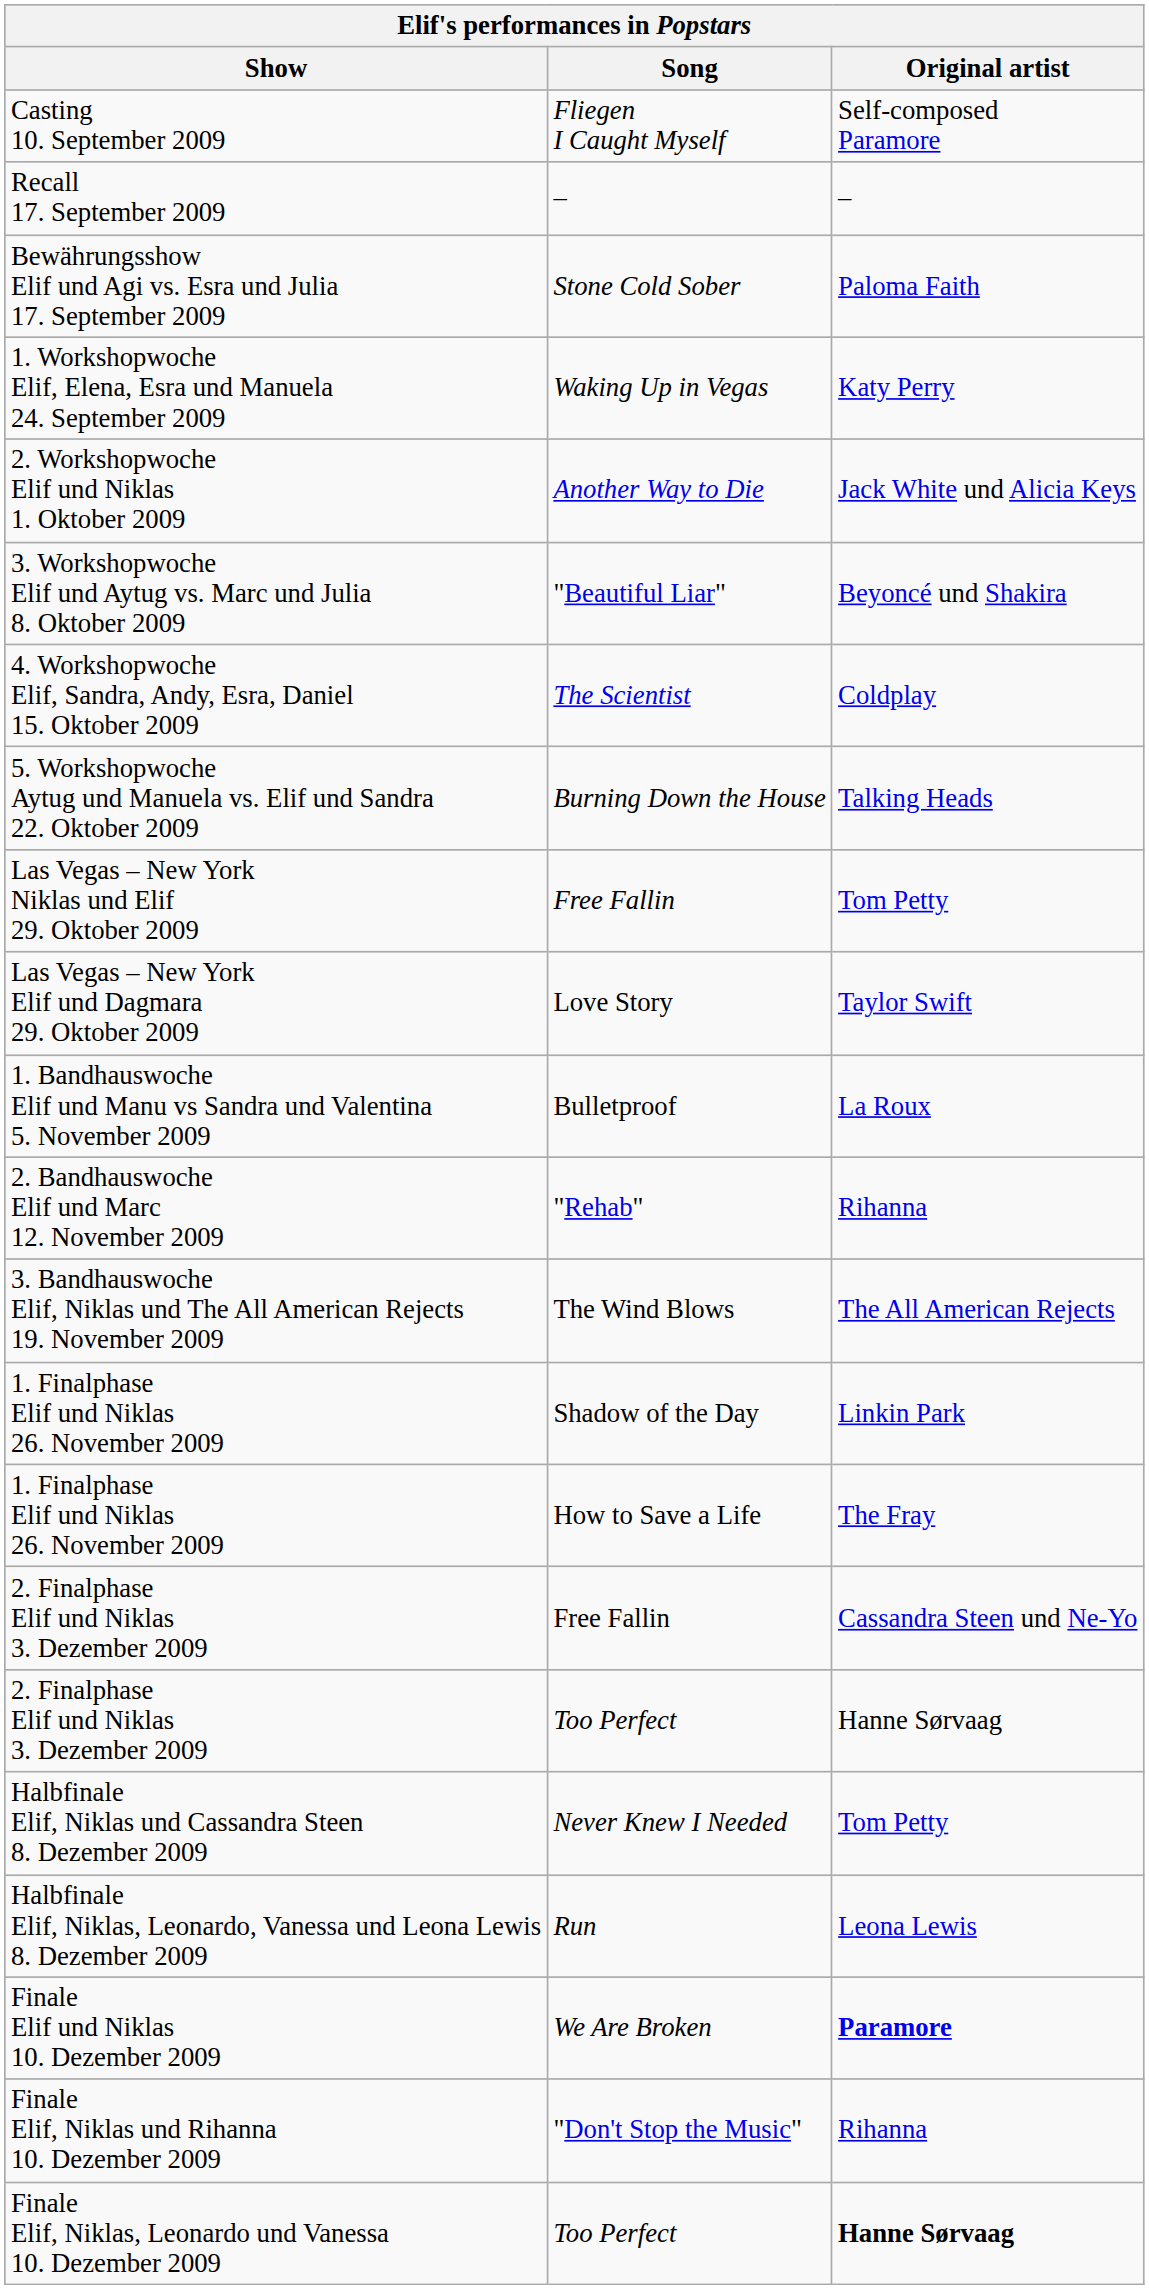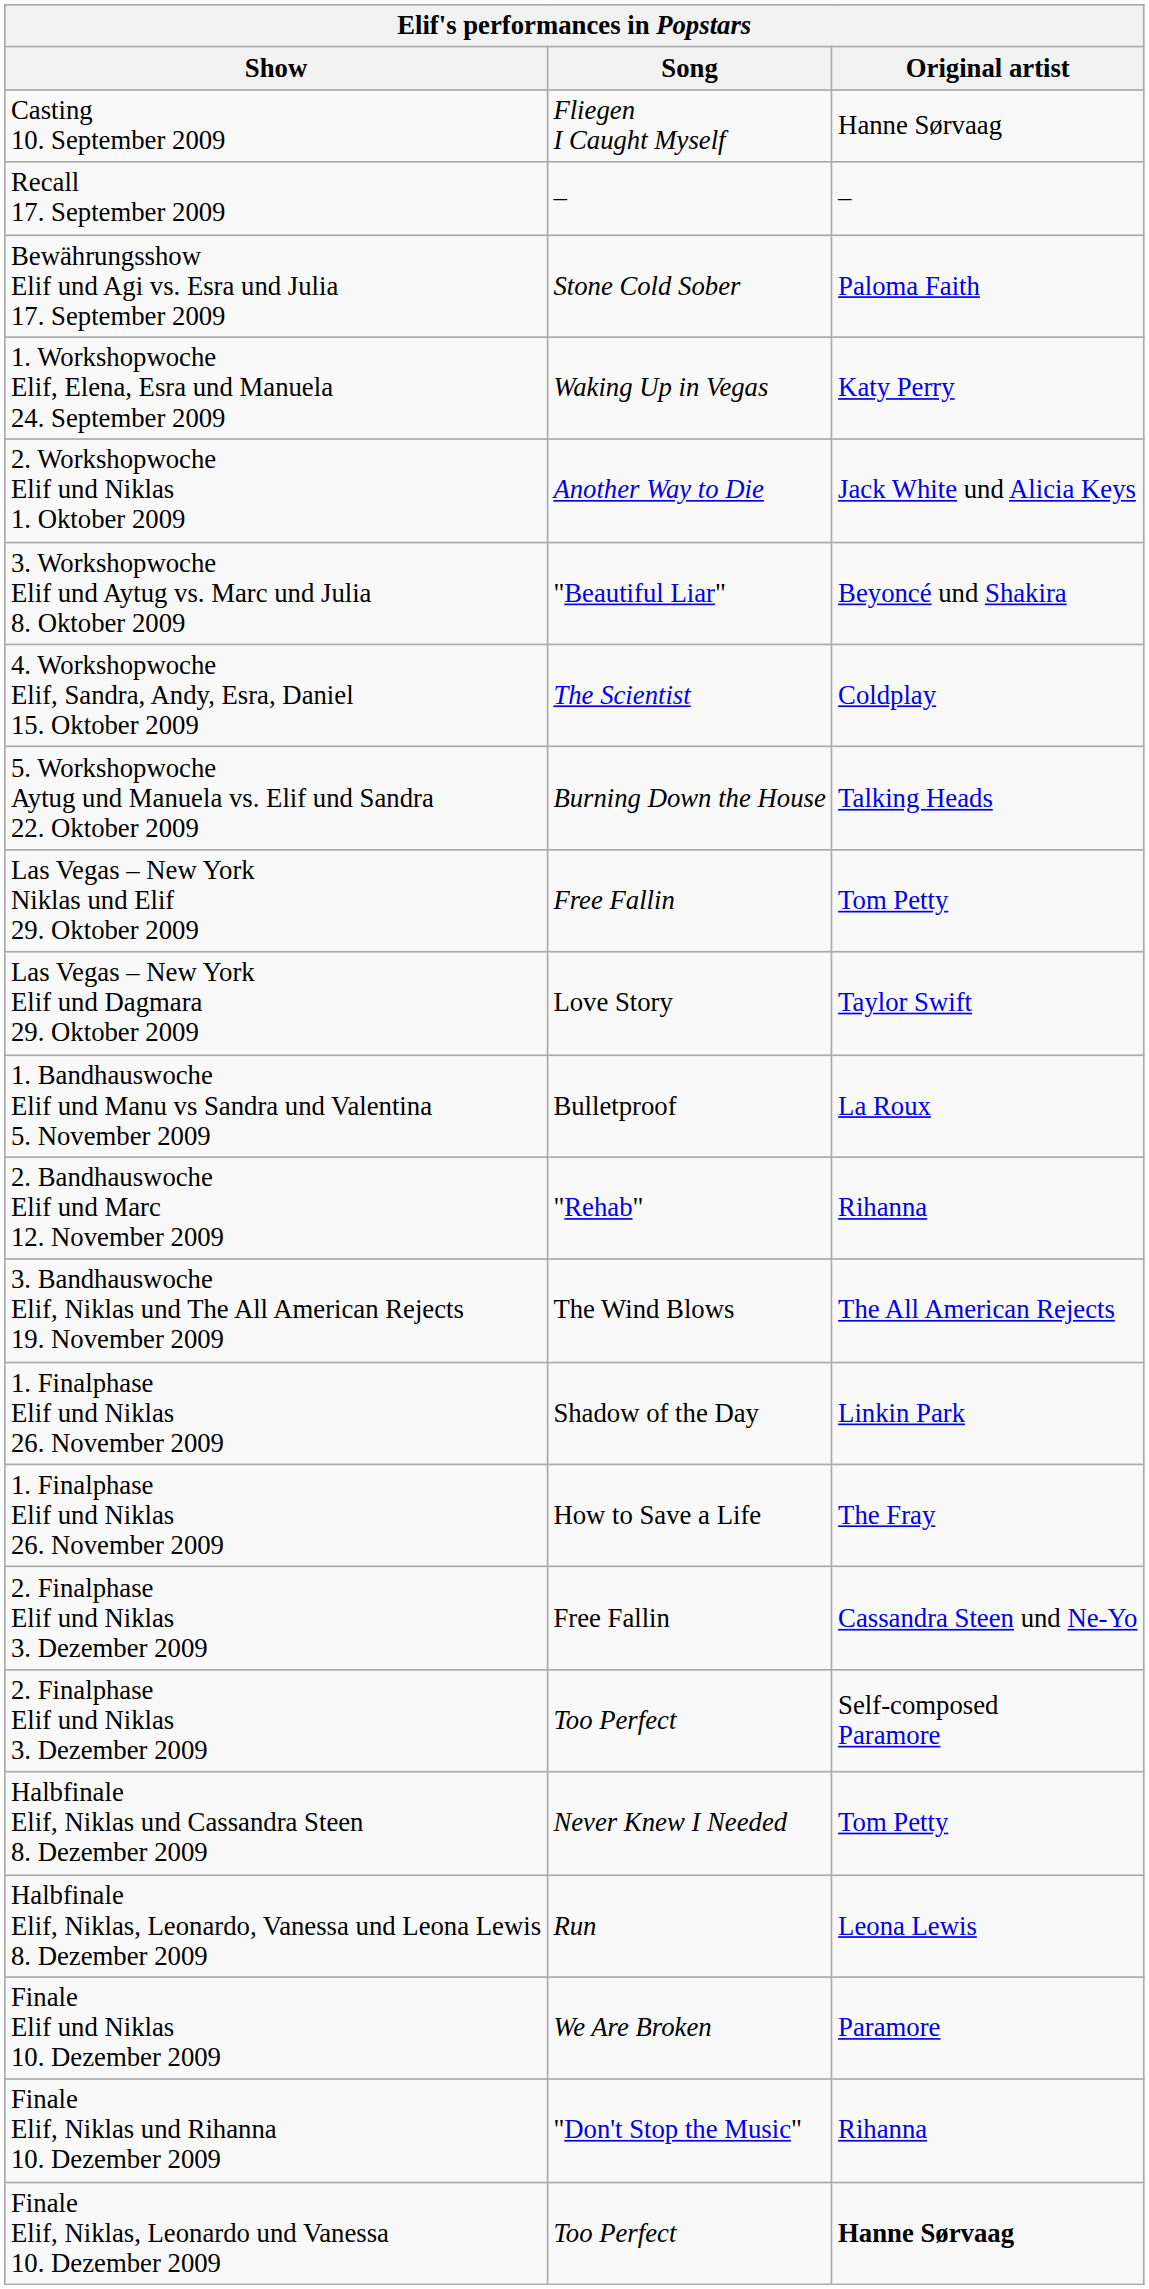Casting 10. September 2009 | Original artist: Self-composed Paramore -> Hanne Sørvaag
2. Finalphase Elif und Niklas 3. Dezember 2009 / Too Perfect | Original artist: Hanne Sørvaag -> Self-composed Paramore
Finale Elif und Niklas 10. Dezember 2009 | Original artist: bold -> normal
